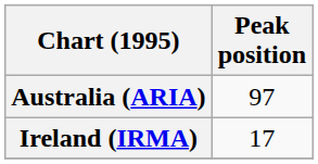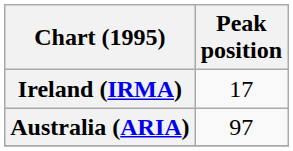rows swapped: Australia (ARIA) <-> Ireland (IRMA)
